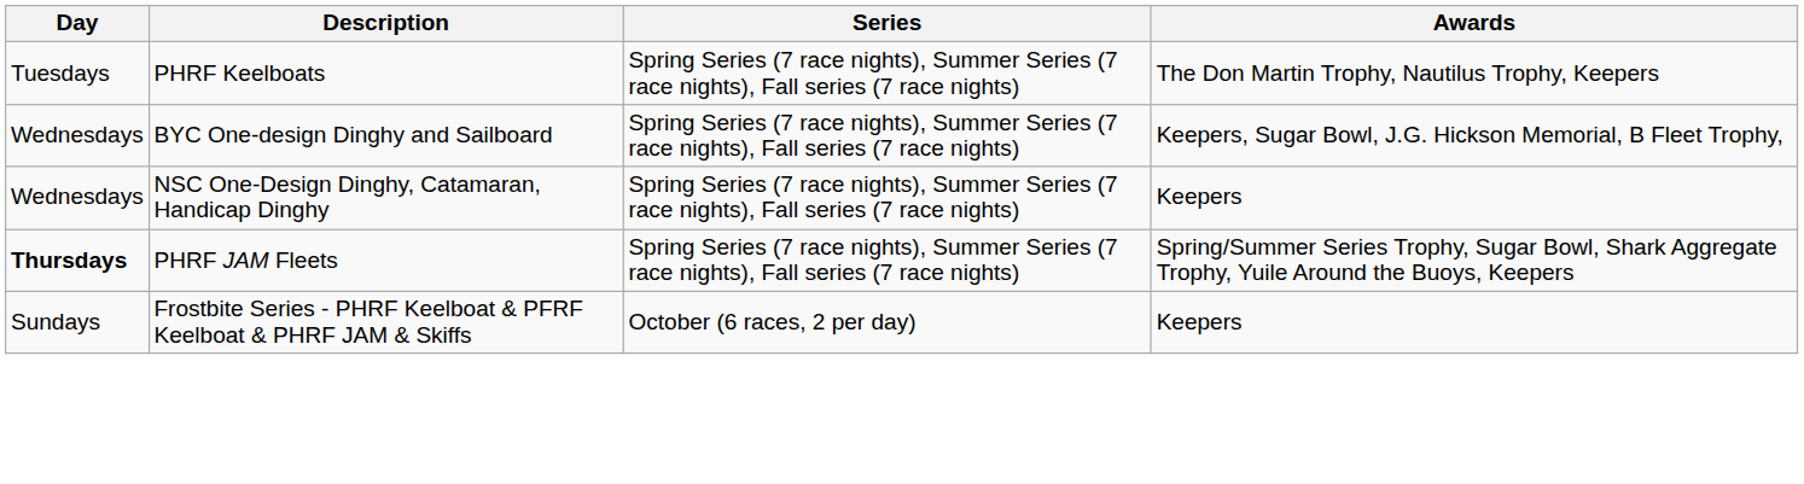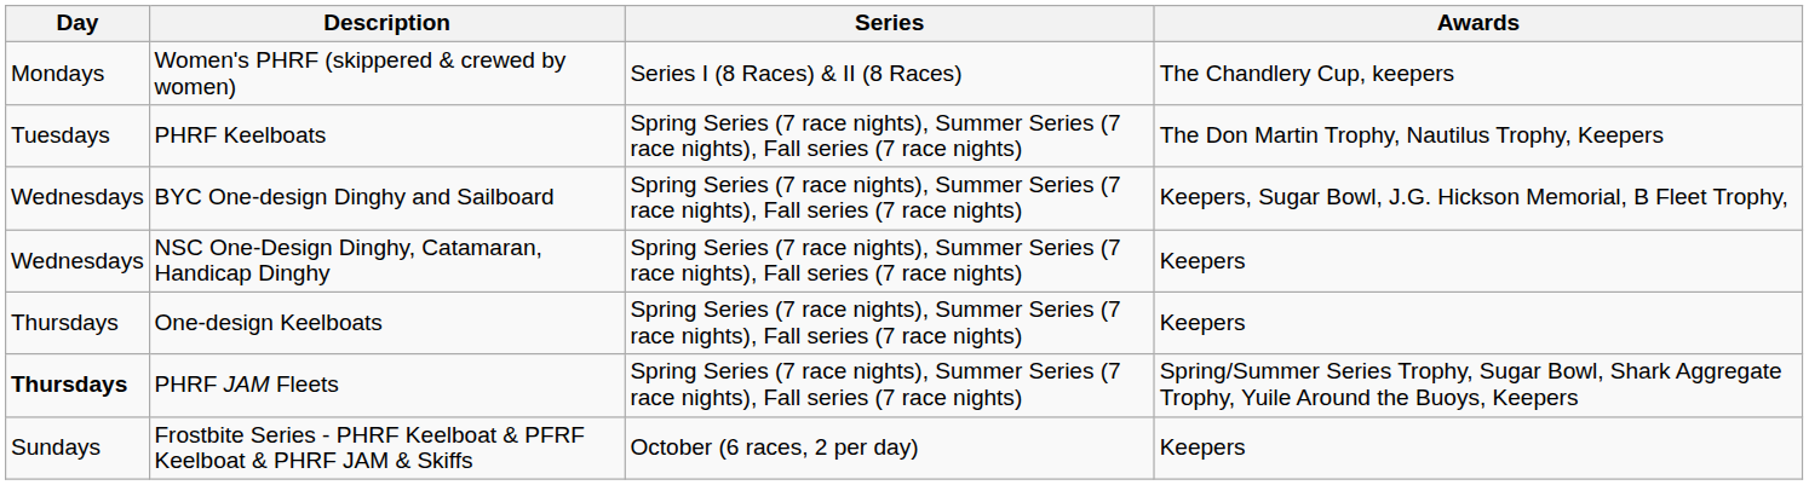+ row: Mondays | Women's PHRF (skippered & crewed by women) | Series I (8 Races) & II (8 Races) | The Chandlery Cup, keepers
+ row: Thursdays | One-design Keelboats | Spring Series (7 race nights), Summer Series (7 race nights), Fall series (7 race nights) | Keepers
